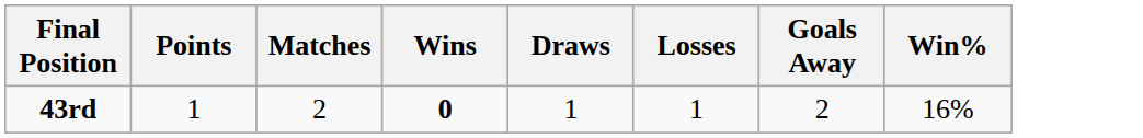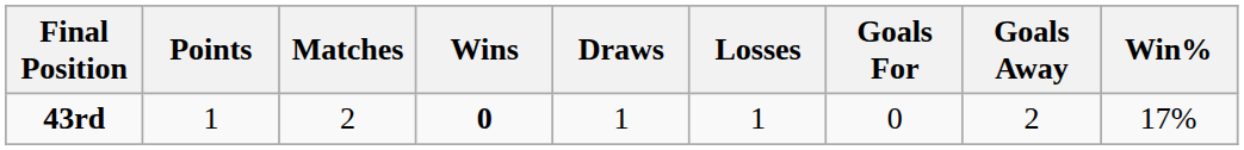+ column: Goals For | 0
43rd | Win%: 16% -> 17%
